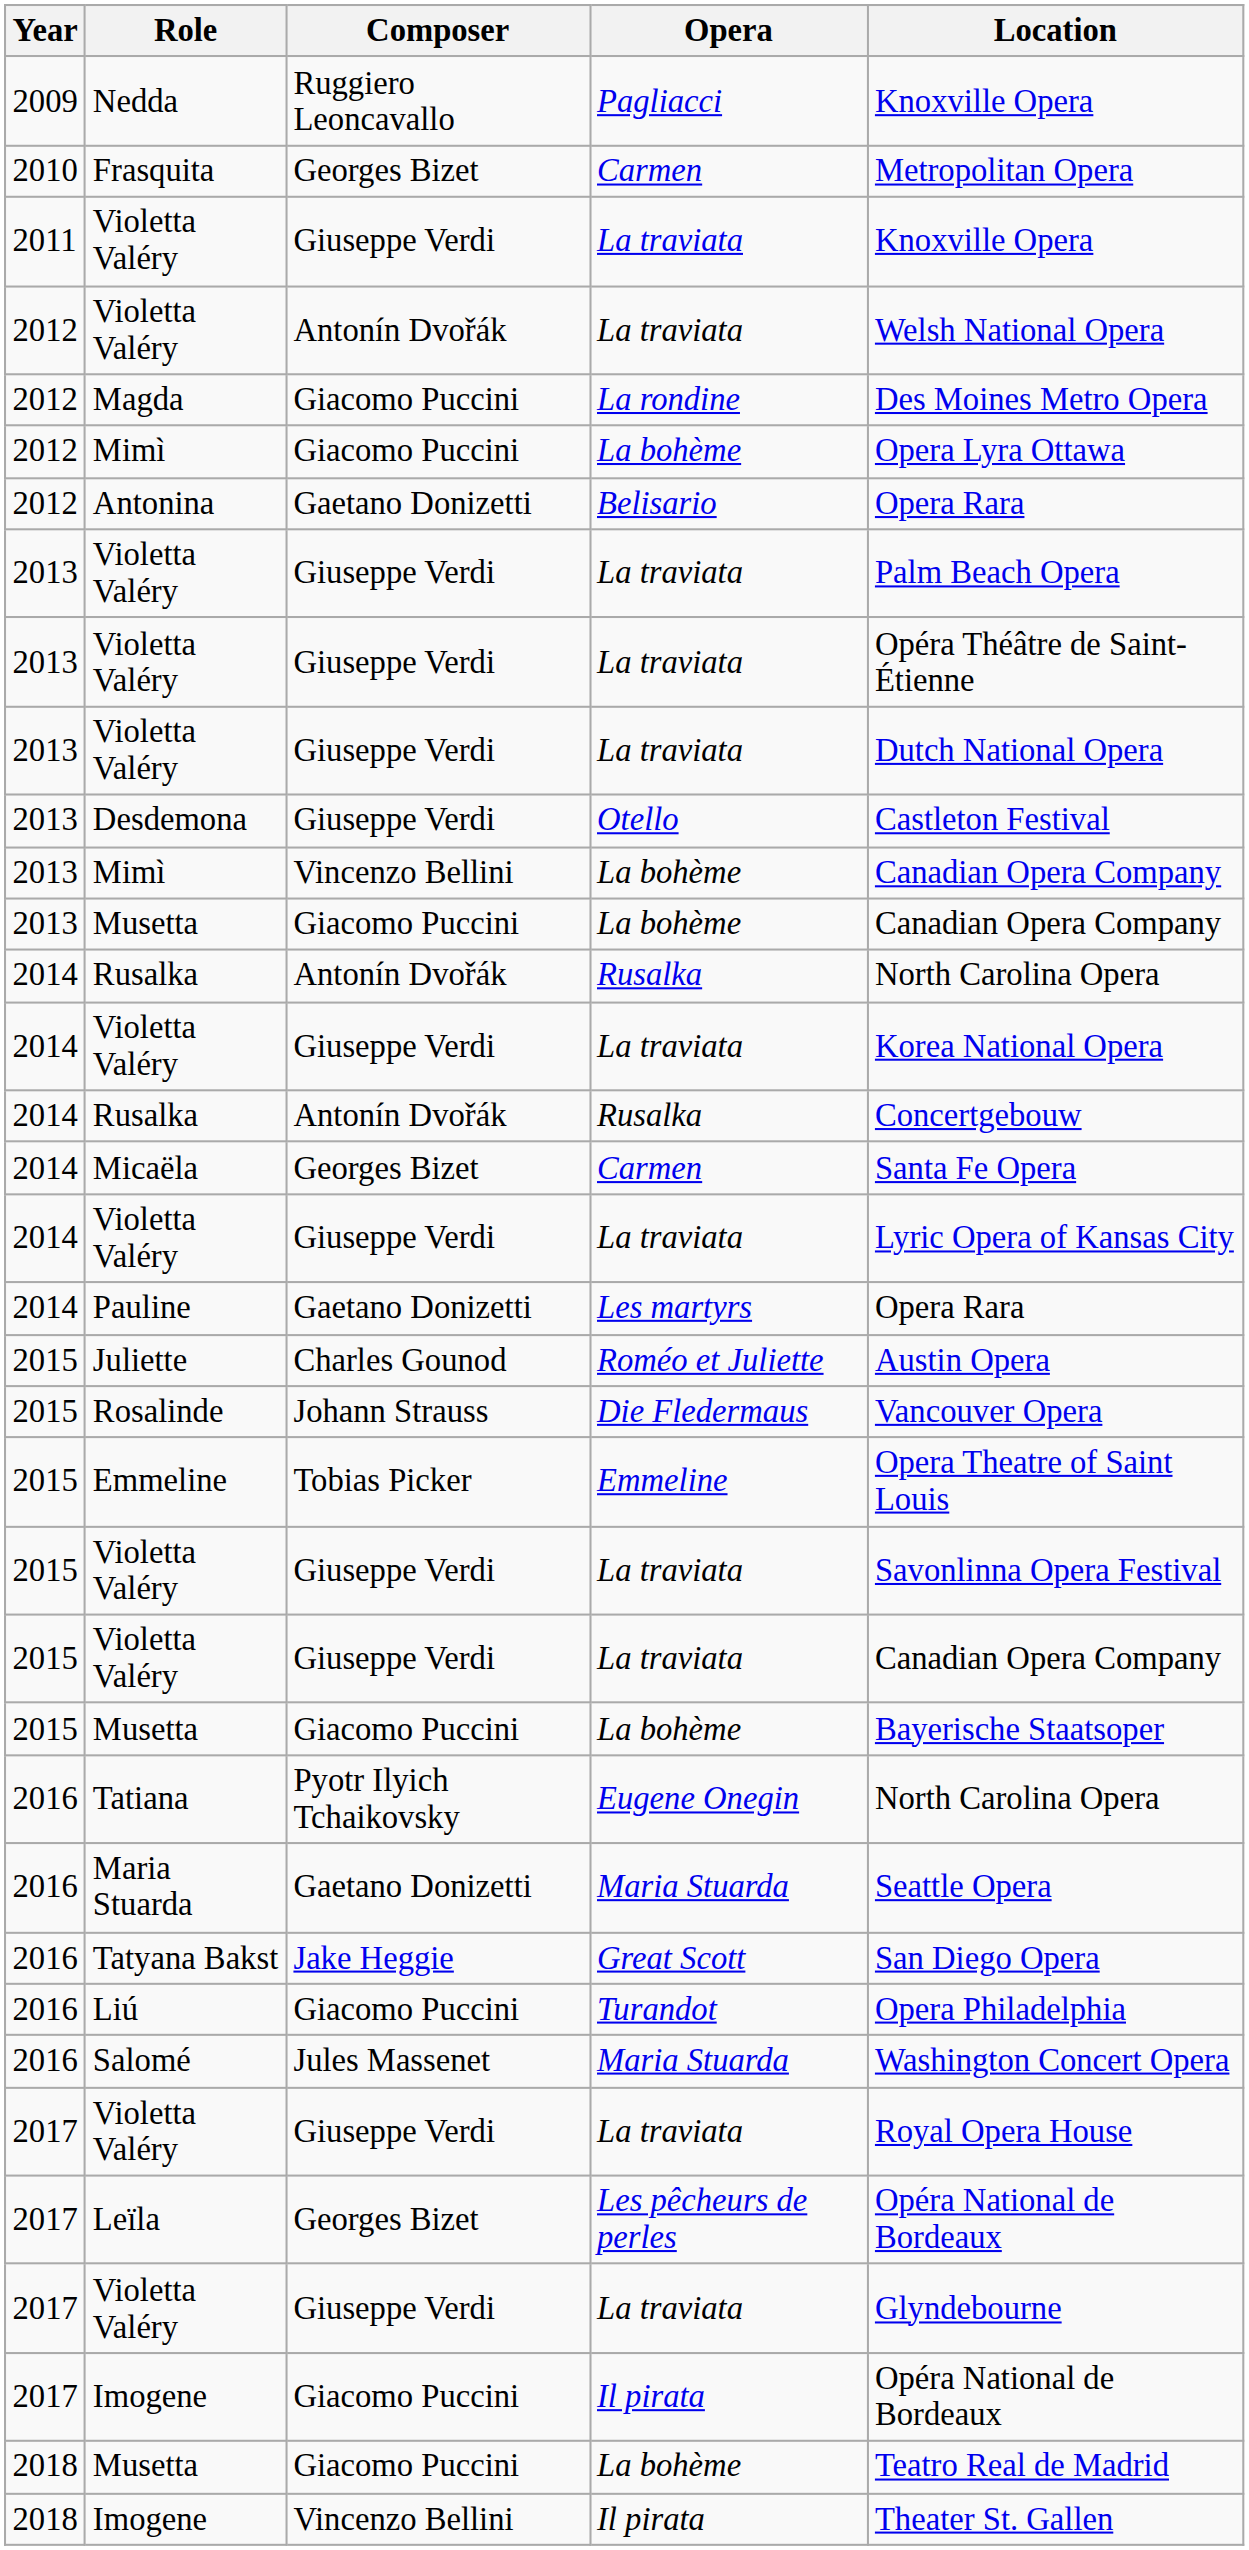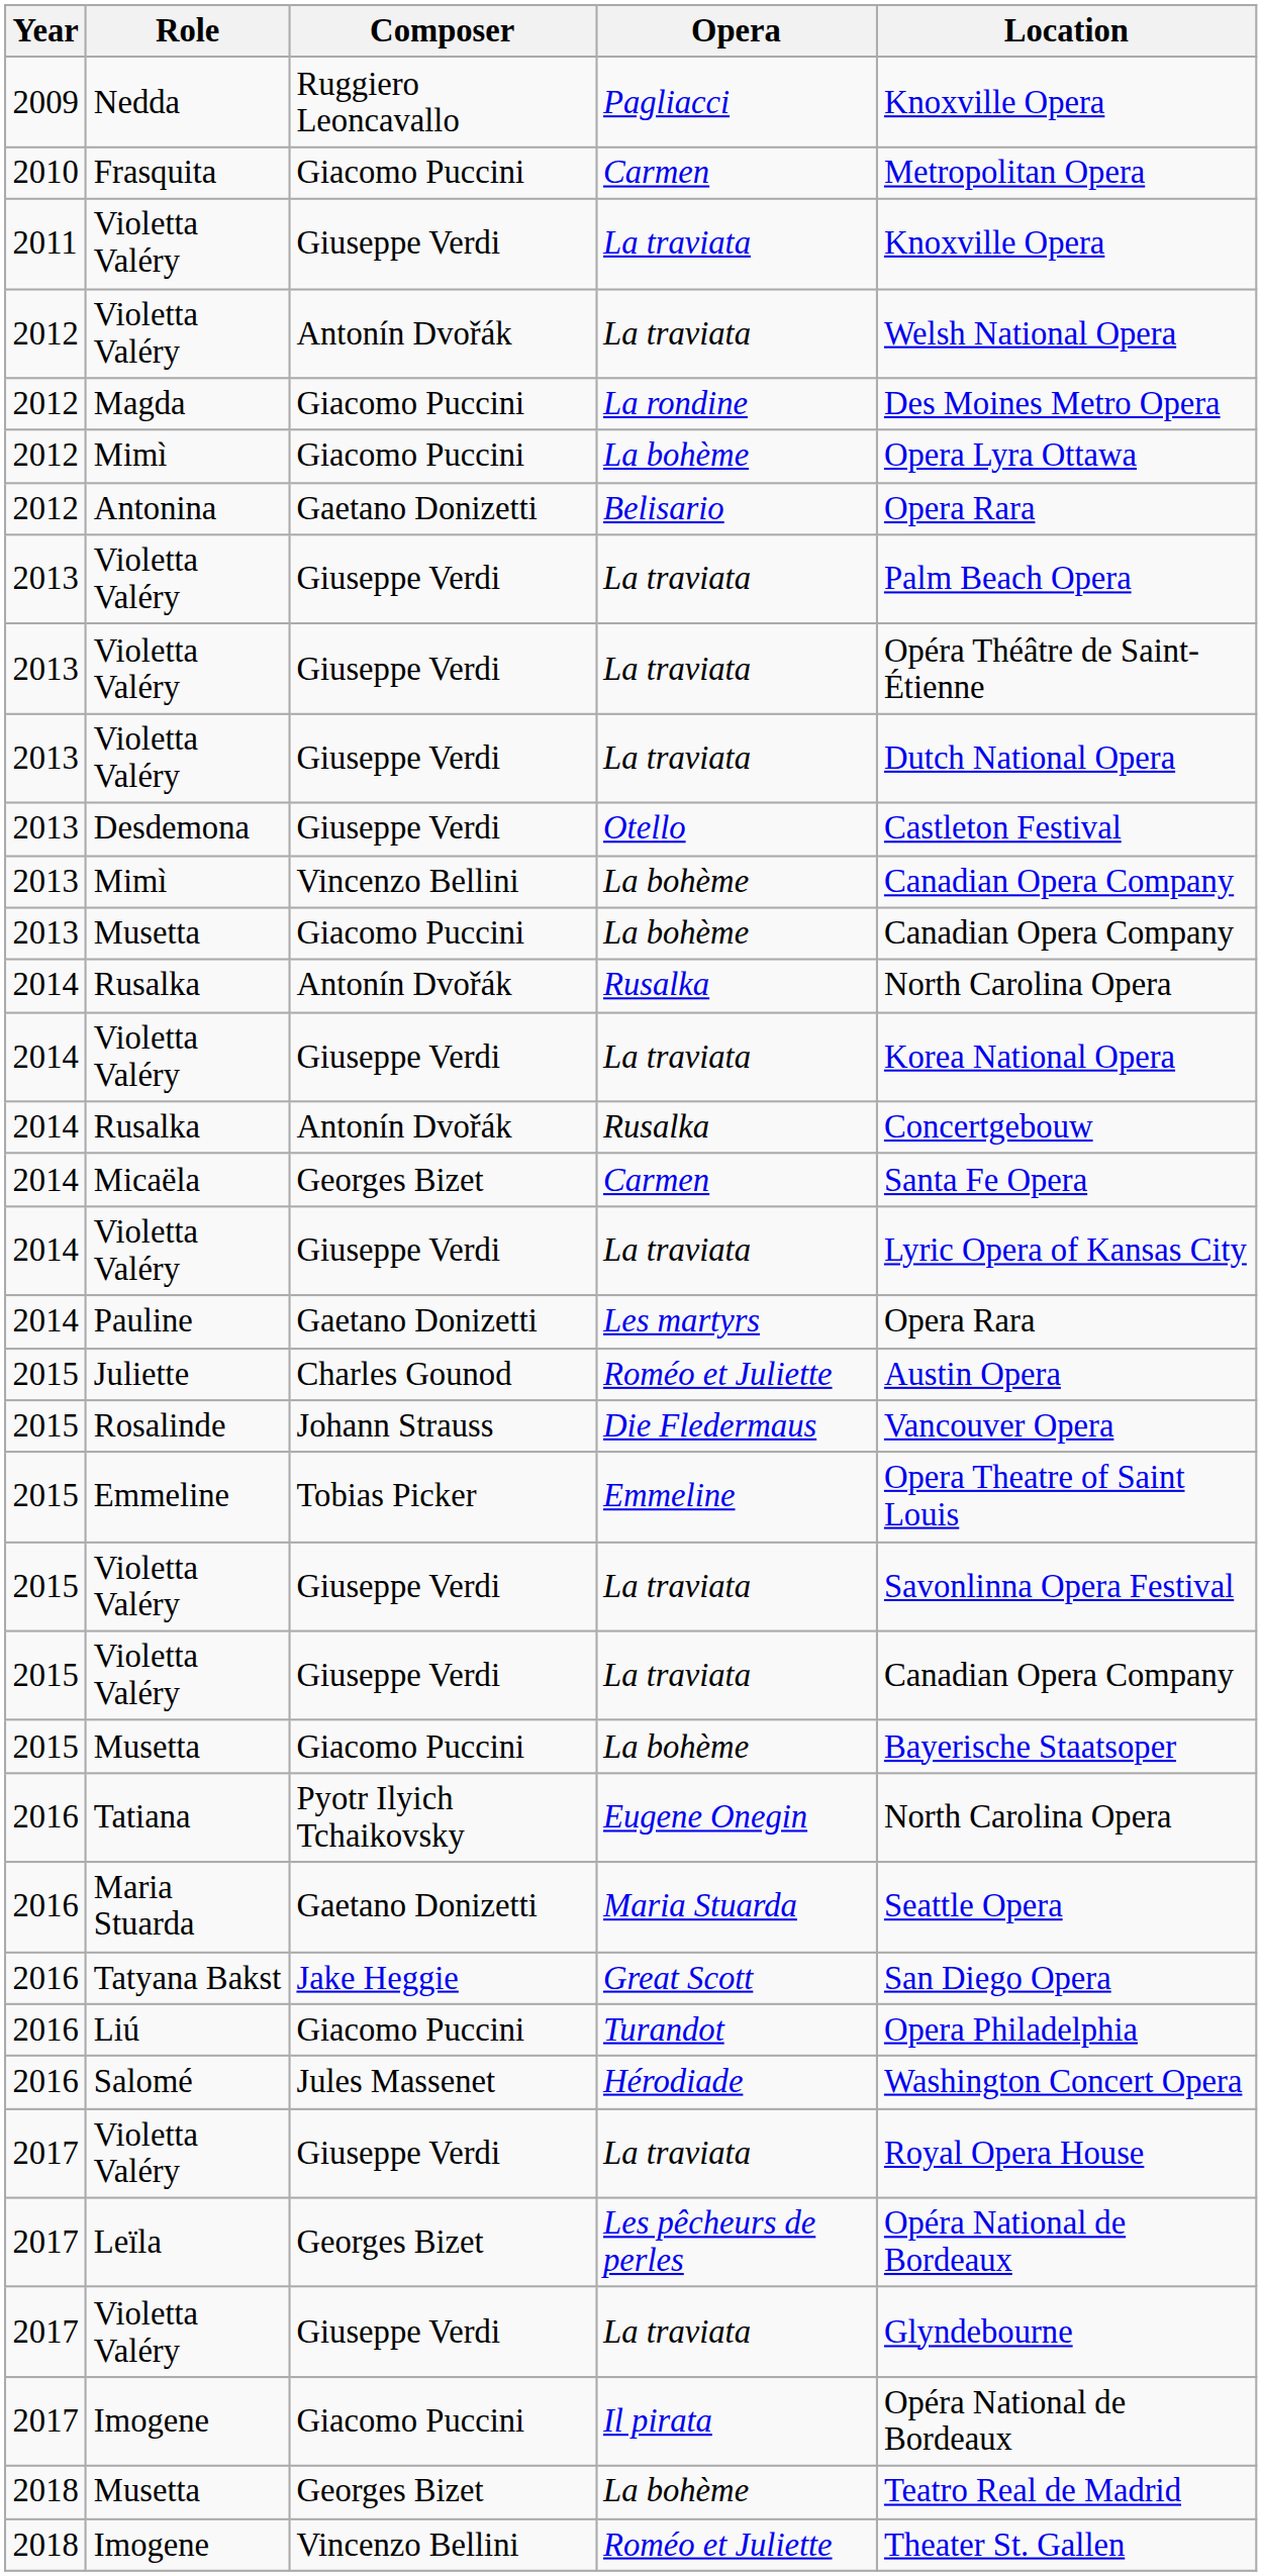Frasquita | Composer: Georges Bizet -> Giacomo Puccini
Salomé | Opera: Maria Stuarda -> Hérodiade
2018 / Musetta | Composer: Giacomo Puccini -> Georges Bizet
2018 / Imogene | Opera: Il pirata -> Roméo et Juliette
